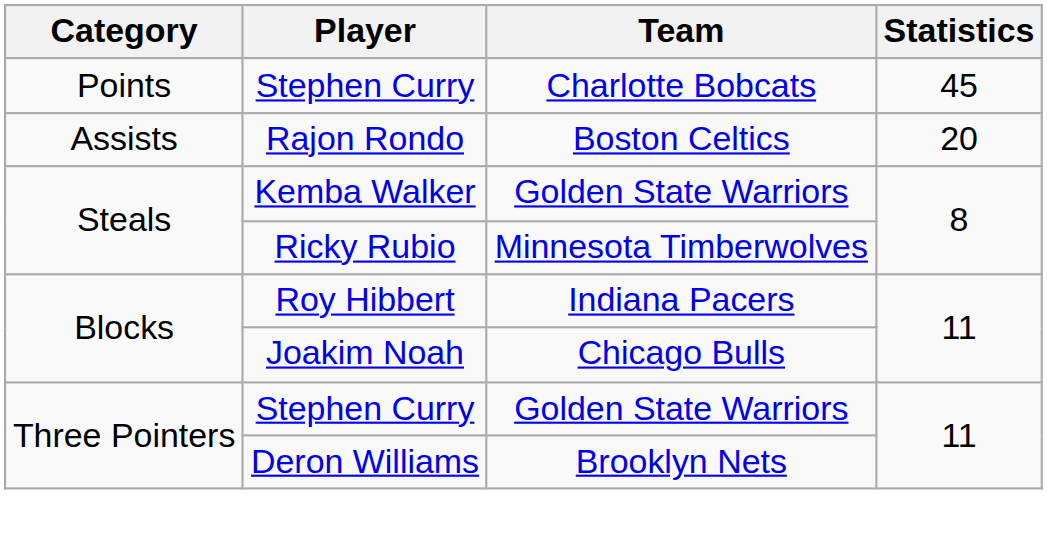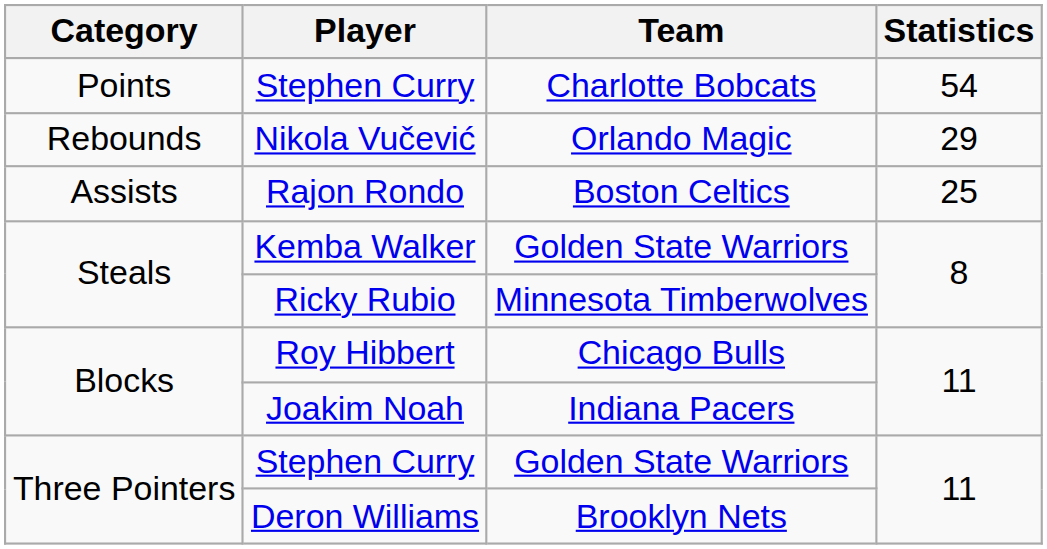Points / Stephen Curry | Statistics: 45 -> 54
+ row: Rebounds | Nikola Vučević | Orlando Magic | 29
Rajon Rondo | Statistics: 20 -> 25
Roy Hibbert | Team: Indiana Pacers -> Chicago Bulls
Joakim Noah | Team: Chicago Bulls -> Indiana Pacers
